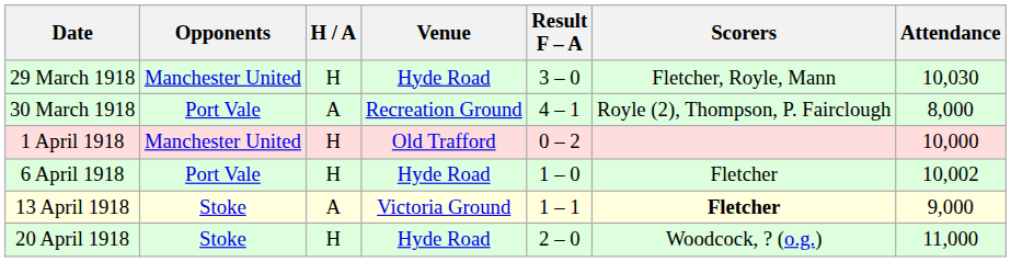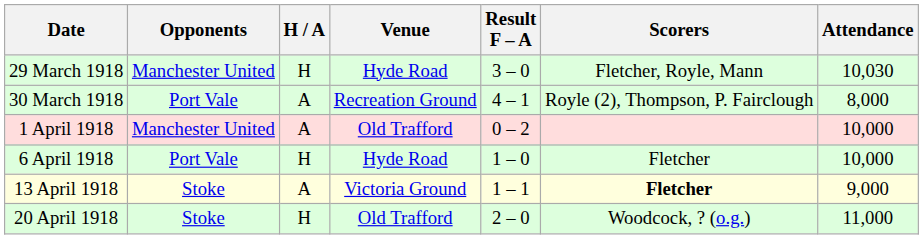1 April 1918 | H / A: H -> A
6 April 1918 | Attendance: 10,002 -> 10,000
20 April 1918 | Venue: Hyde Road -> Old Trafford
